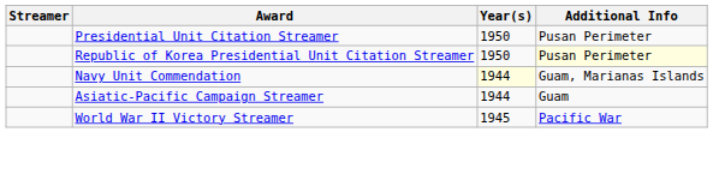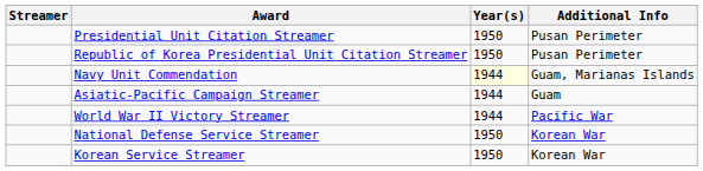Republic of Korea Presidential Unit Citation Streamer | Additional Info: lightyellow background -> no background
World War II Victory Streamer | Year(s): 1945 -> 1944
+ row: National Defense Service Streamer | 1950 | Korean War
+ row: Korean Service Streamer | 1950 | Korean War
